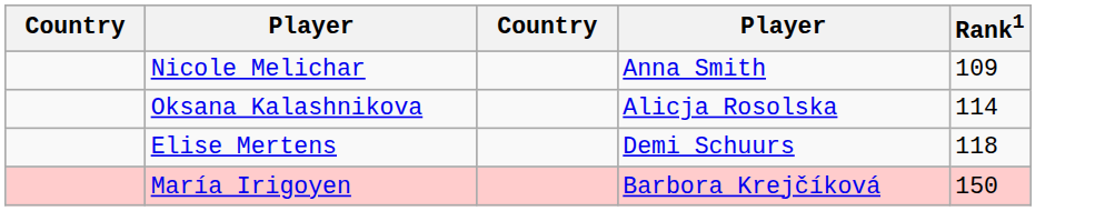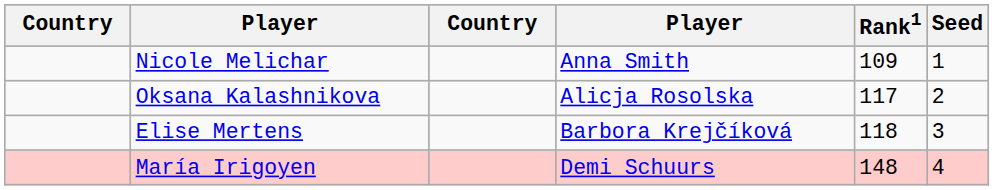+ column: Seed | 1 | 2 | 3 | 4
Oksana Kalashnikova | Rank1: 114 -> 117
Elise Mertens | column 4: Demi Schuurs -> Barbora Krejčíková
María Irigoyen | column 4: Barbora Krejčíková -> Demi Schuurs
María Irigoyen | Rank1: 150 -> 148
